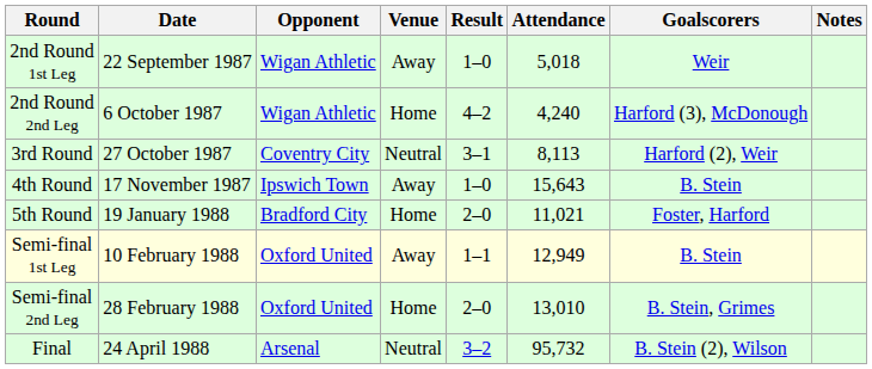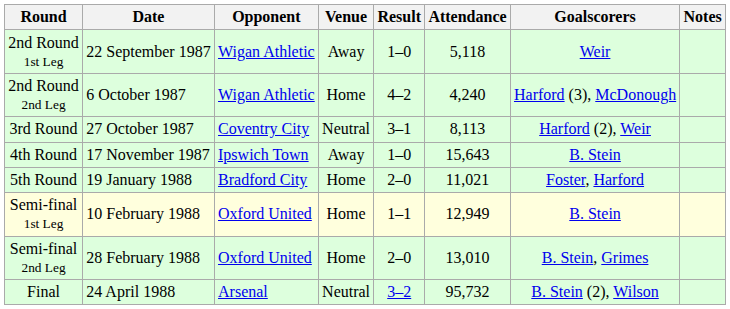2nd Round 1st Leg | Attendance: 5,018 -> 5,118
Semi-final 1st Leg | Venue: Away -> Home
